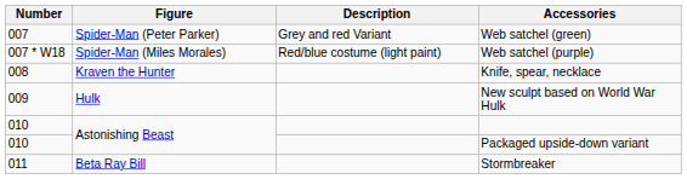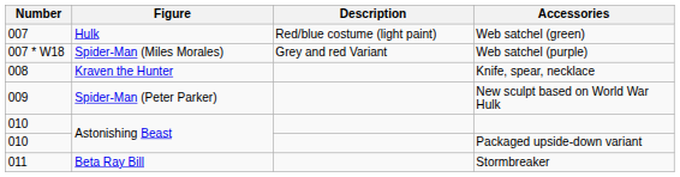Web satchel (green) | Figure: Spider-Man (Peter Parker) -> Hulk
Web satchel (green) | Description: Grey and red Variant -> Red/blue costume (light paint)
Web satchel (purple) | Description: Red/blue costume (light paint) -> Grey and red Variant
New sculpt based on World War Hulk | Figure: Hulk -> Spider-Man (Peter Parker)
